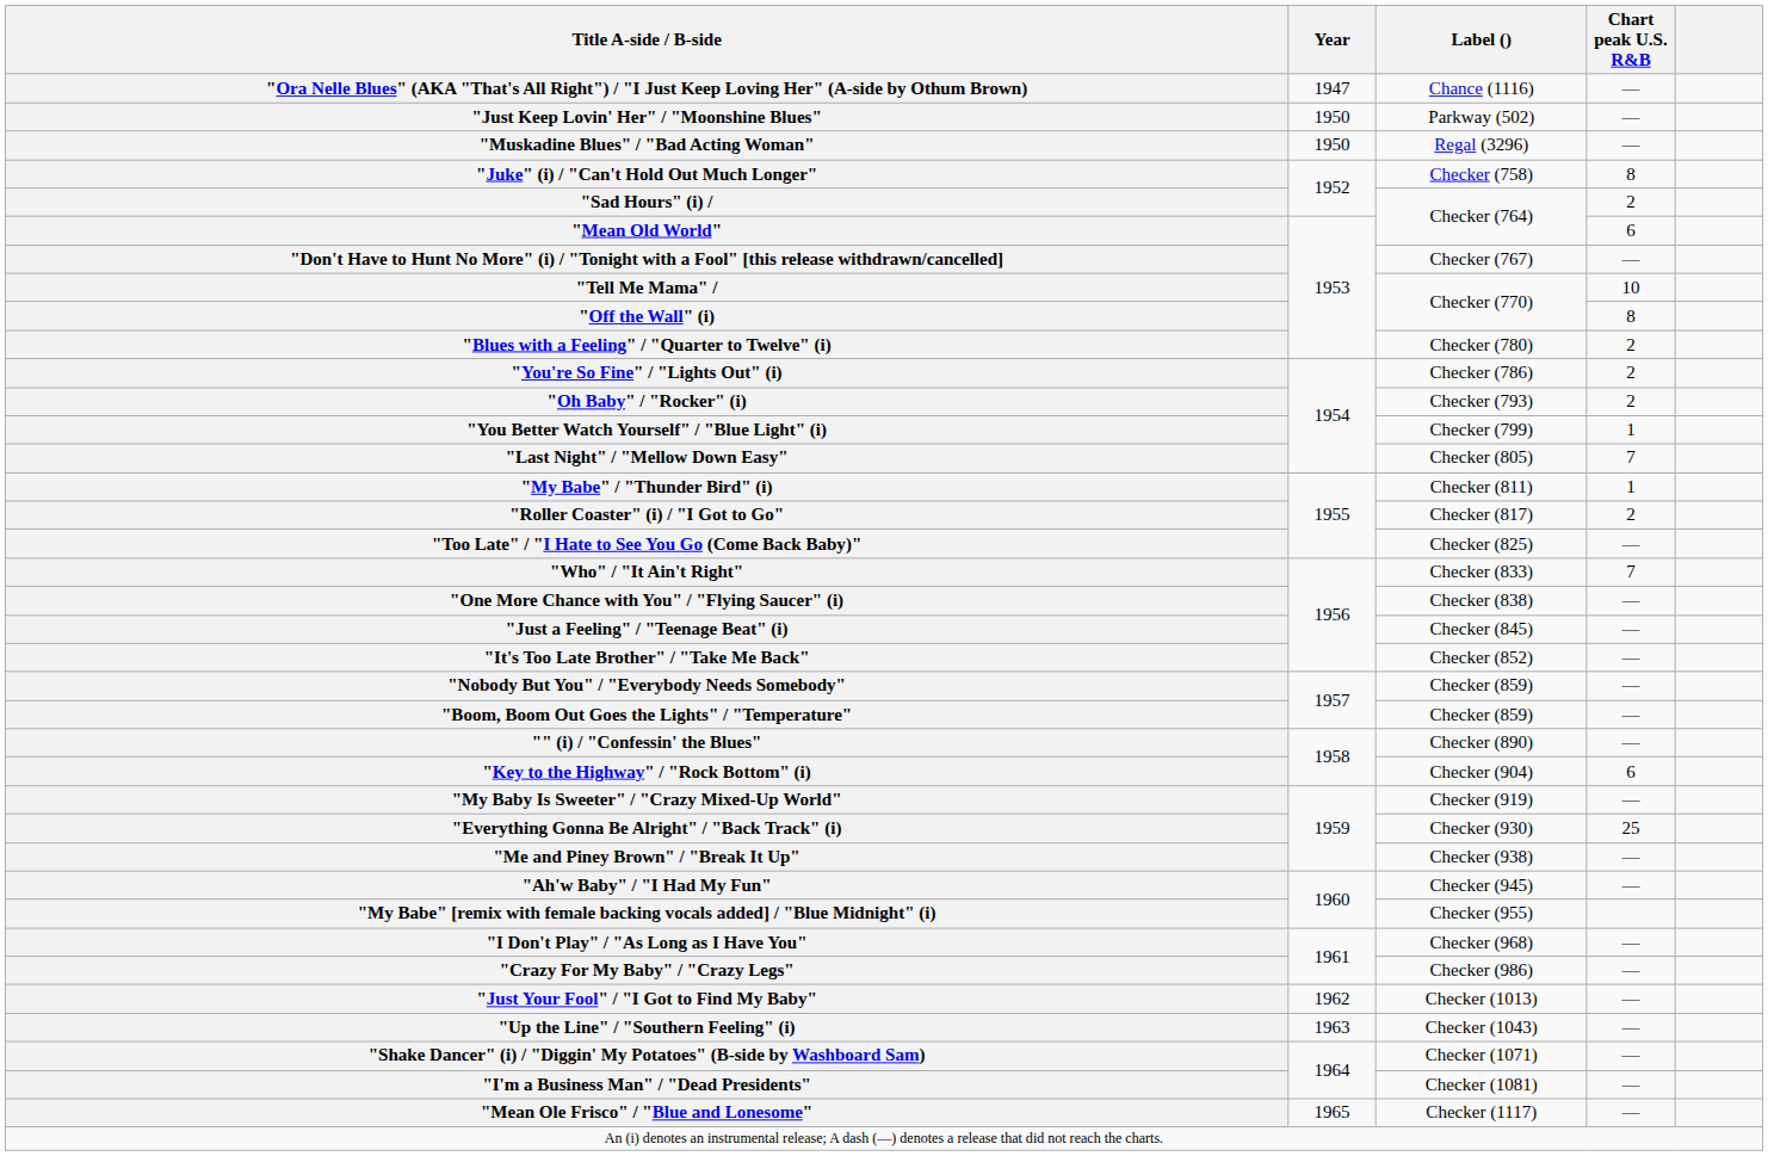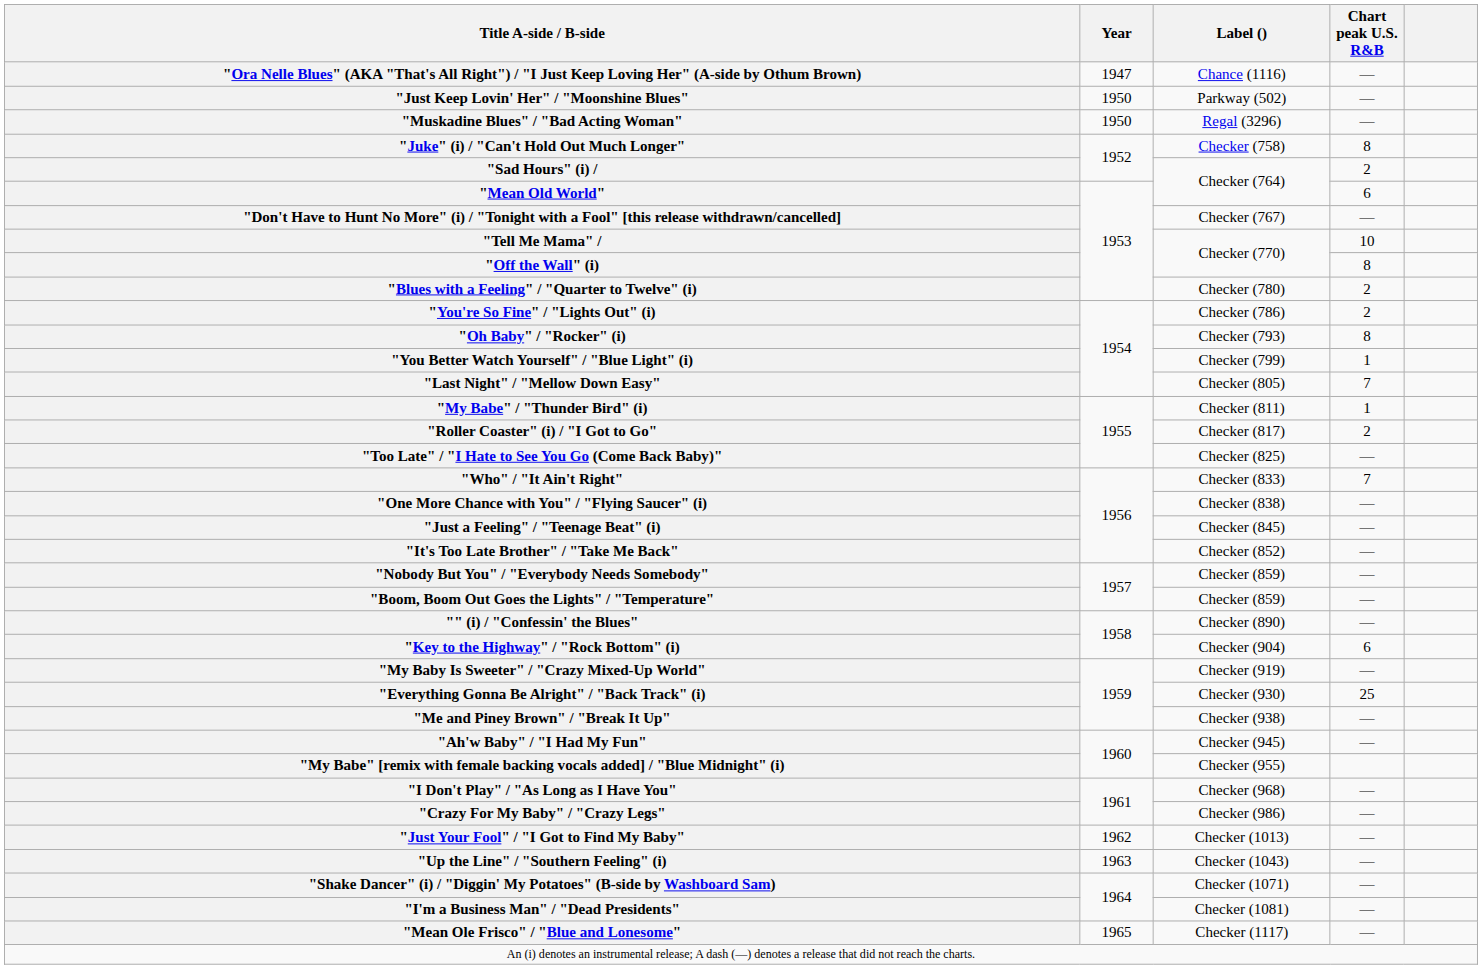"Oh Baby" / "Rocker" (i) | Chart peak U.S. R&B: 2 -> 8
